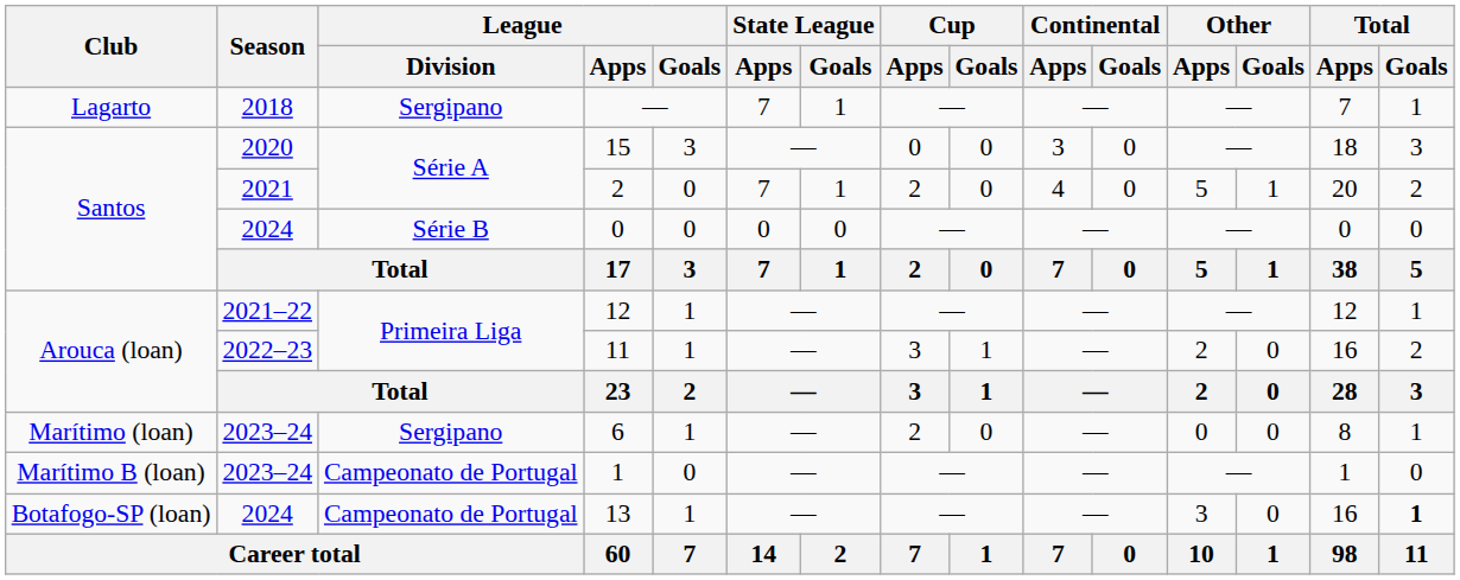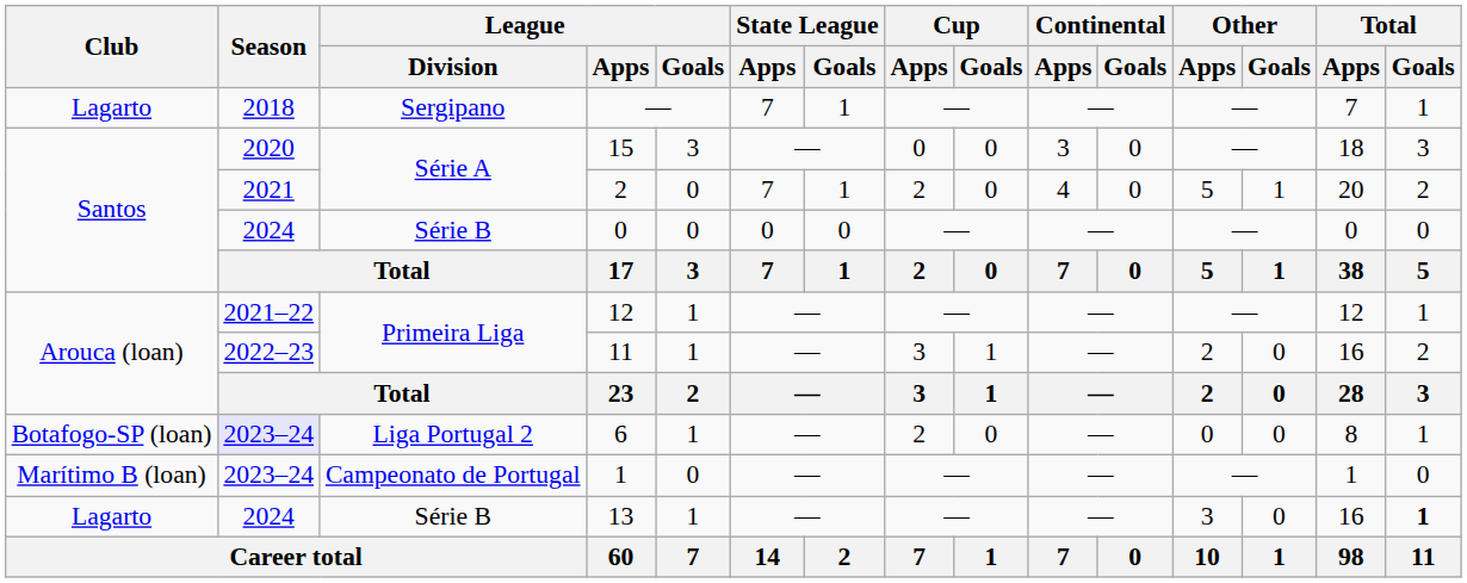6 | Club: Marítimo (loan) -> Botafogo-SP (loan)
6 | Season: no background -> lavender background
6 | League / Division: Sergipano -> Liga Portugal 2
13 | Club: Botafogo-SP (loan) -> Lagarto
13 | League / Division: Campeonato de Portugal -> Série B
